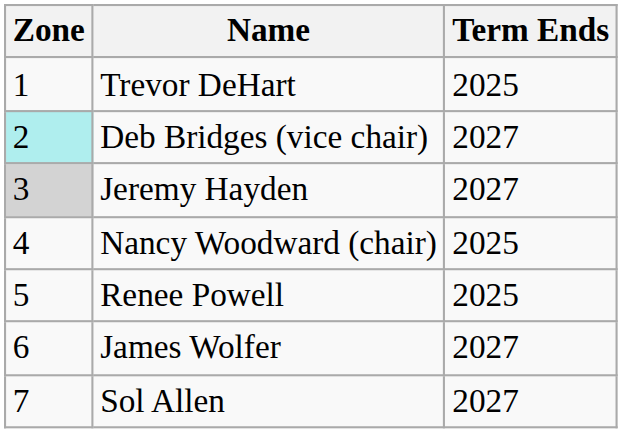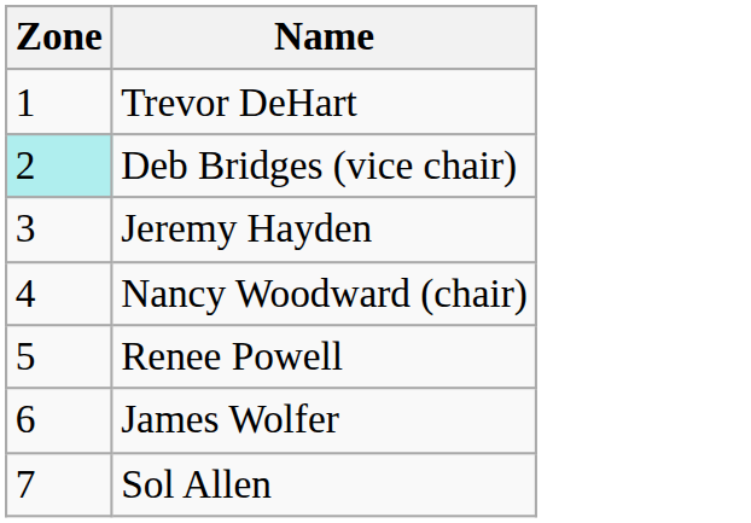- column: Term Ends | 2025 | 2027 | 2027 | 2025 | 2025 | 2027 | 2027
Jeremy Hayden | Zone: lightgrey background -> no background
